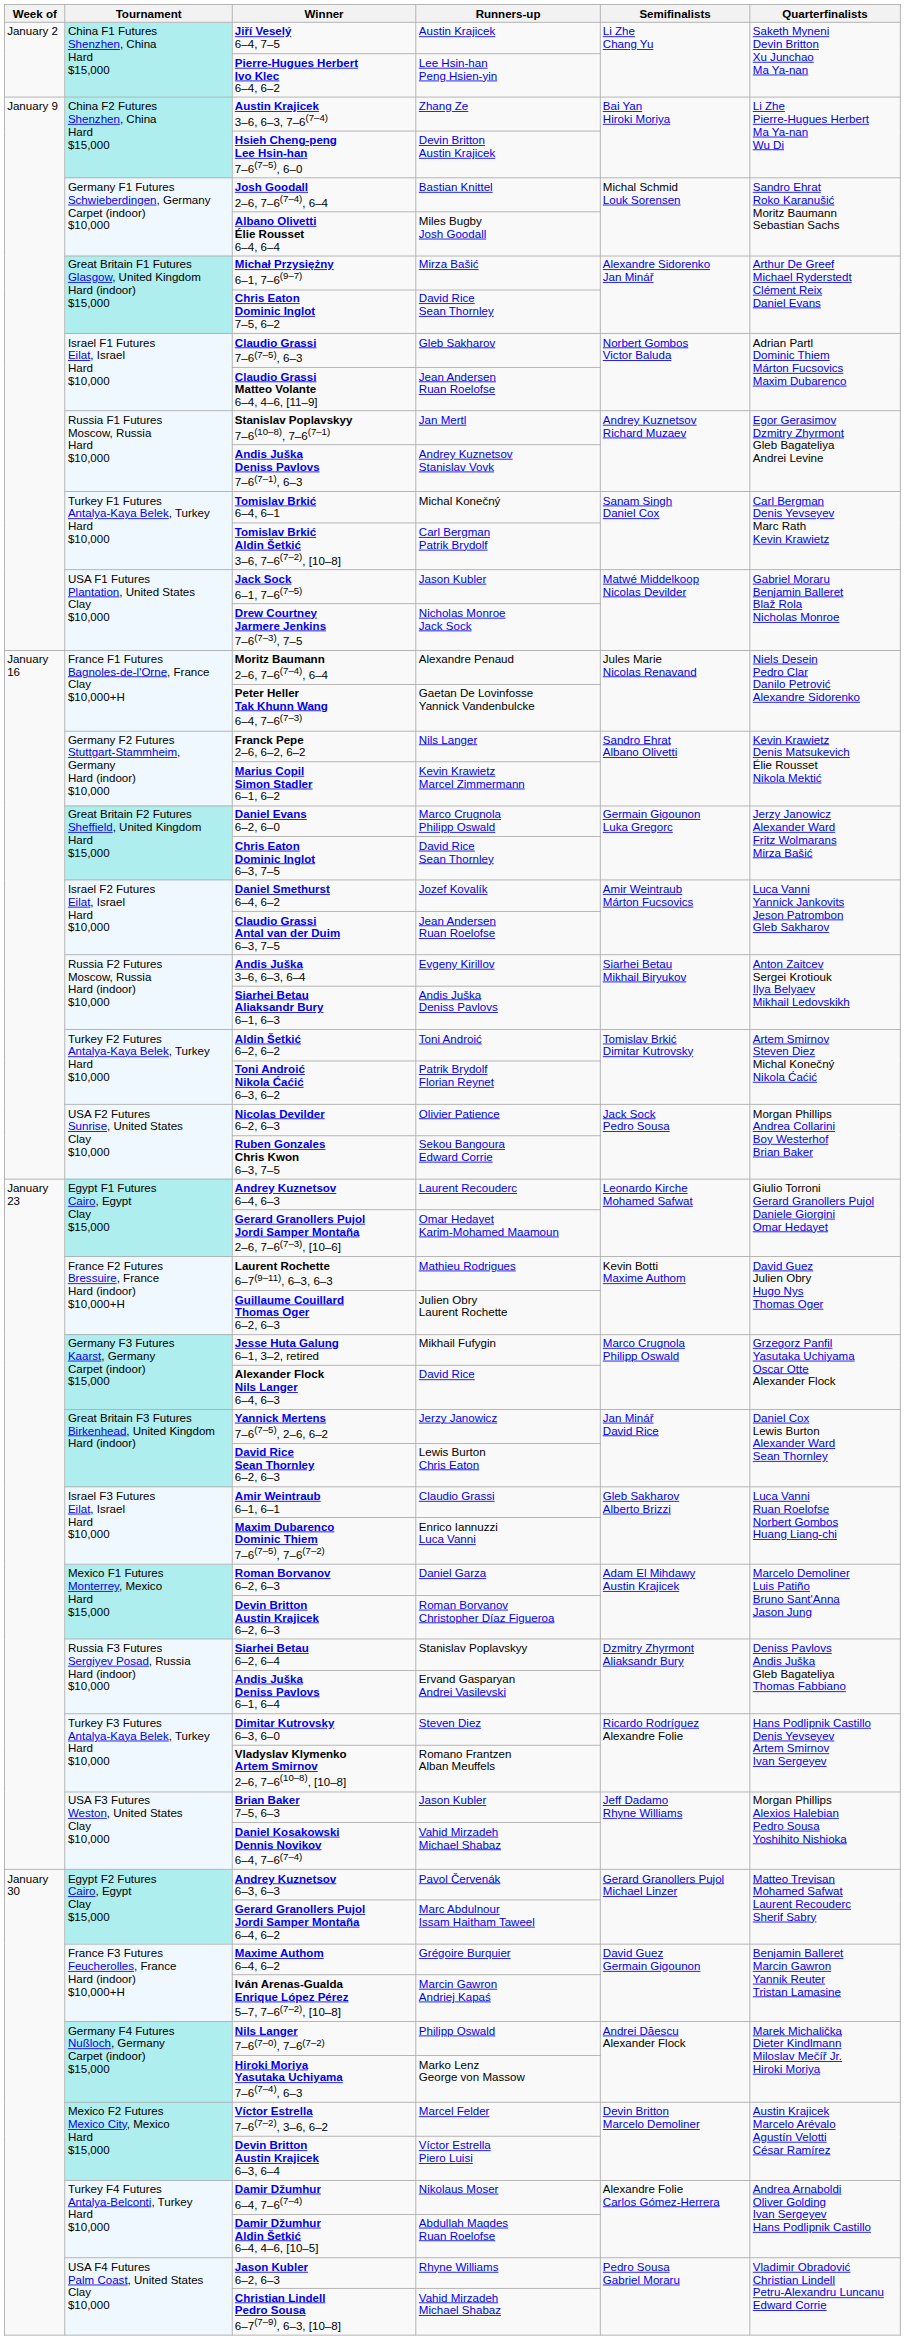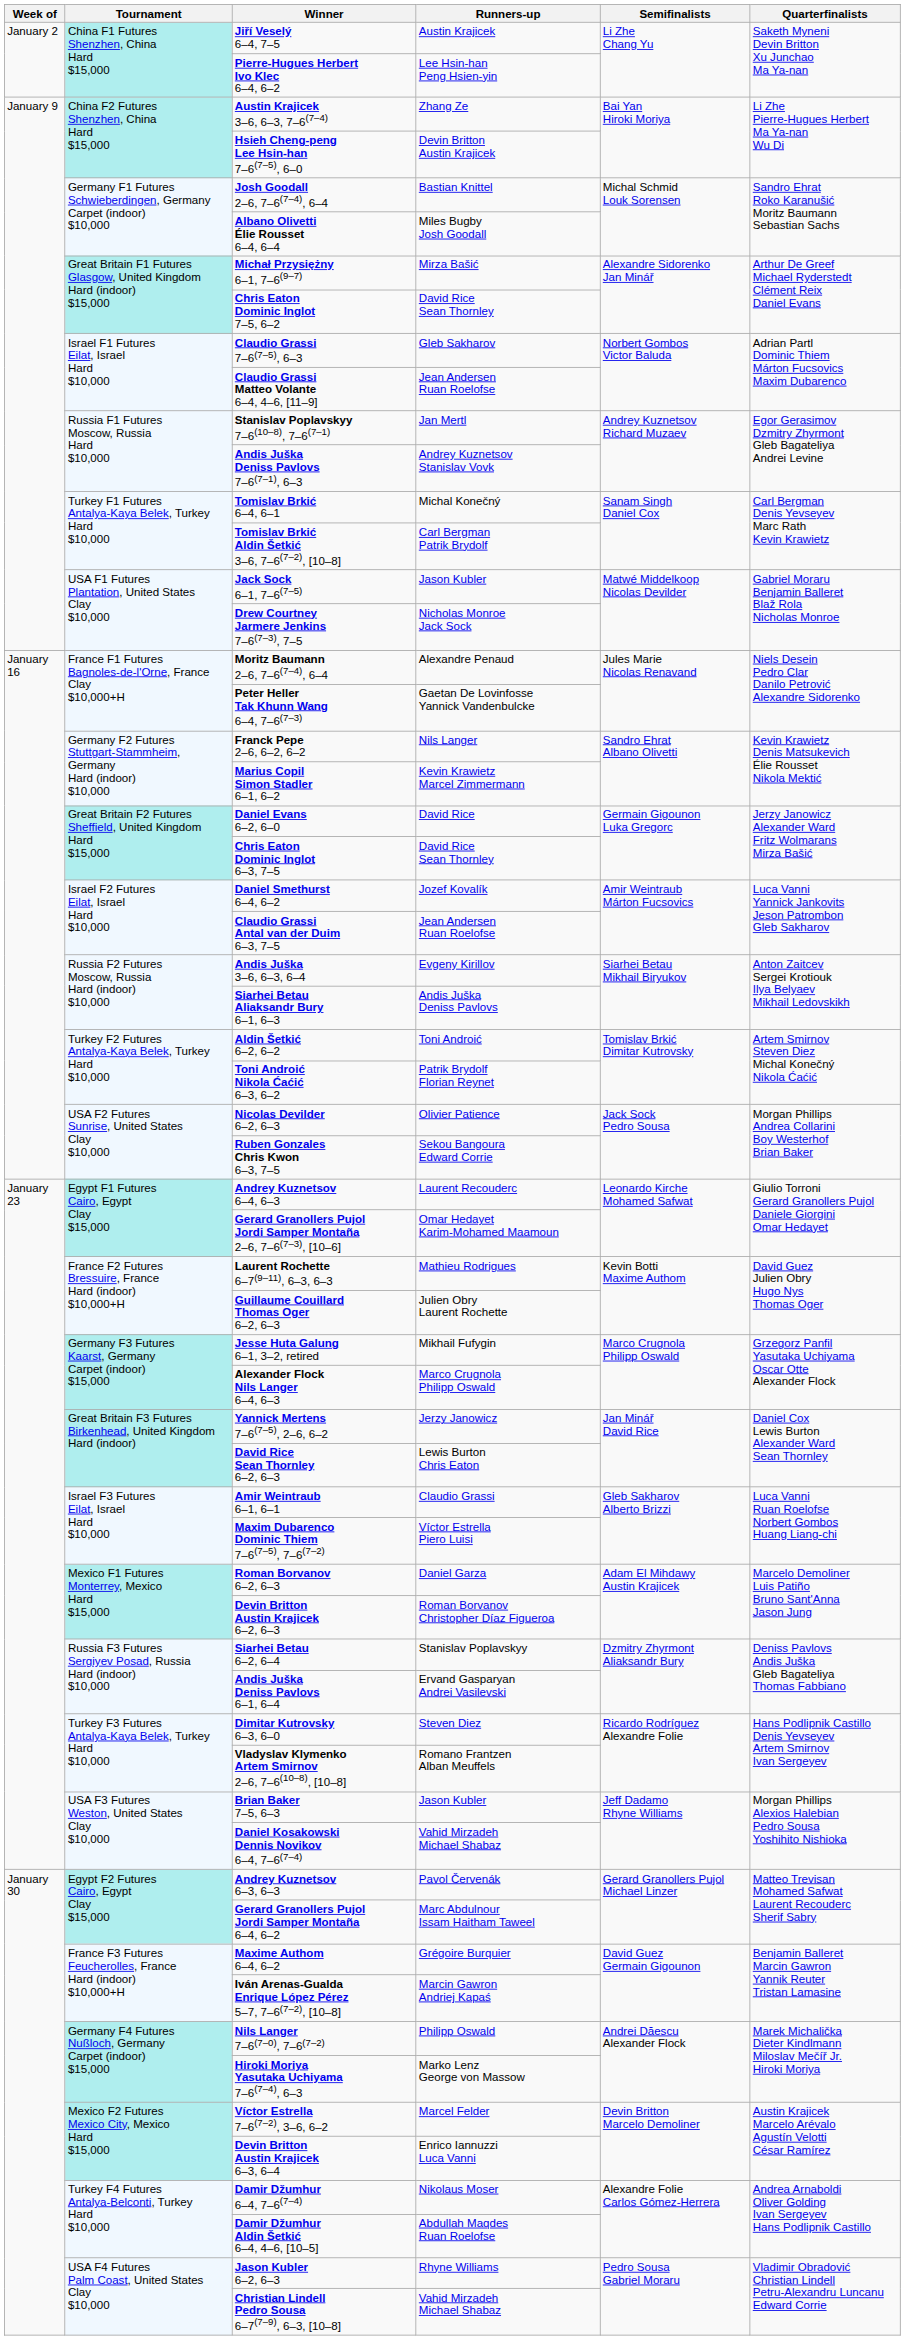Daniel Evans 6–2, 6–0 | Runners-up: Marco Crugnola Philipp Oswald -> David Rice
Alexander Flock Nils Langer 6–4, 6–3 | Runners-up: David Rice -> Marco Crugnola Philipp Oswald
Maxim Dubarenco Dominic Thiem 7–6(7–5), 7–6(7–2) | Runners-up: Enrico Iannuzzi Luca Vanni -> Víctor Estrella Piero Luisi
Devin Britton Austin Krajicek 6–3, 6–4 | Runners-up: Víctor Estrella Piero Luisi -> Enrico Iannuzzi Luca Vanni
